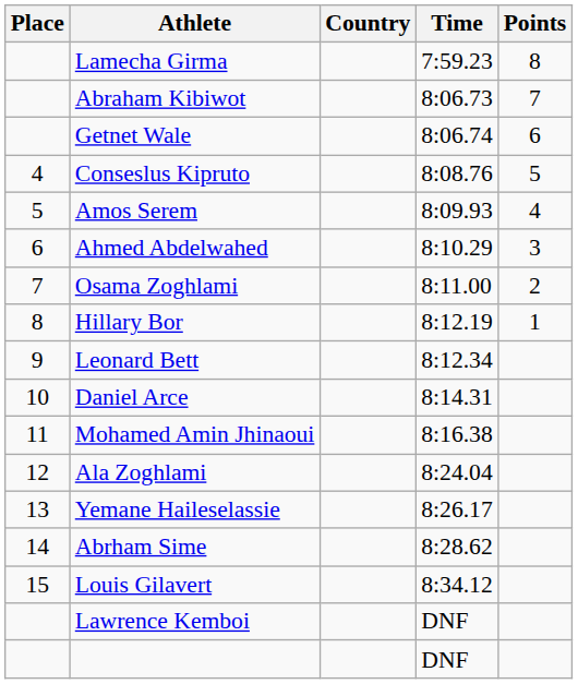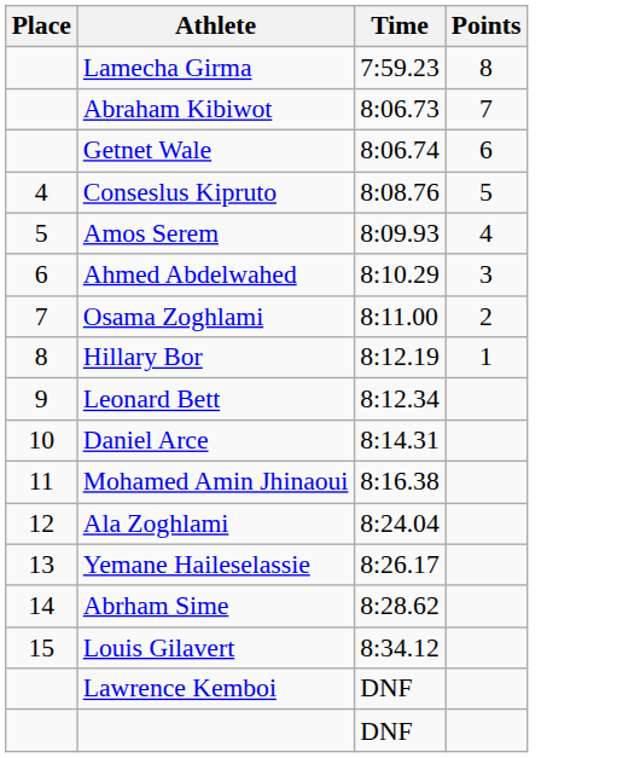- column: Country
